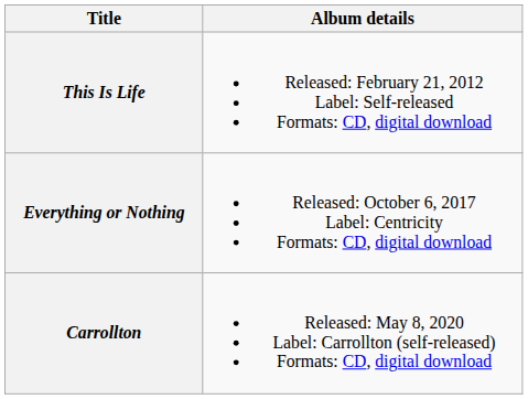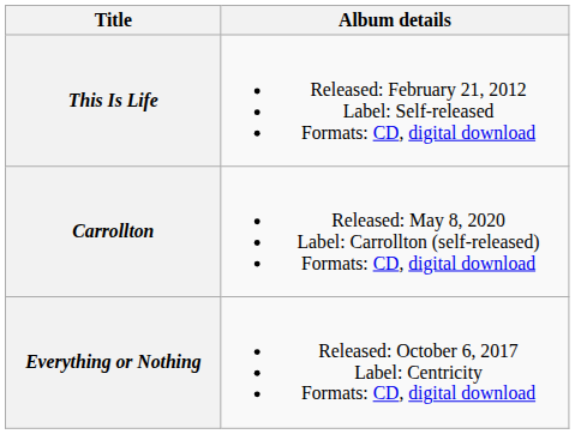rows swapped: Everything or Nothing <-> Carrollton
